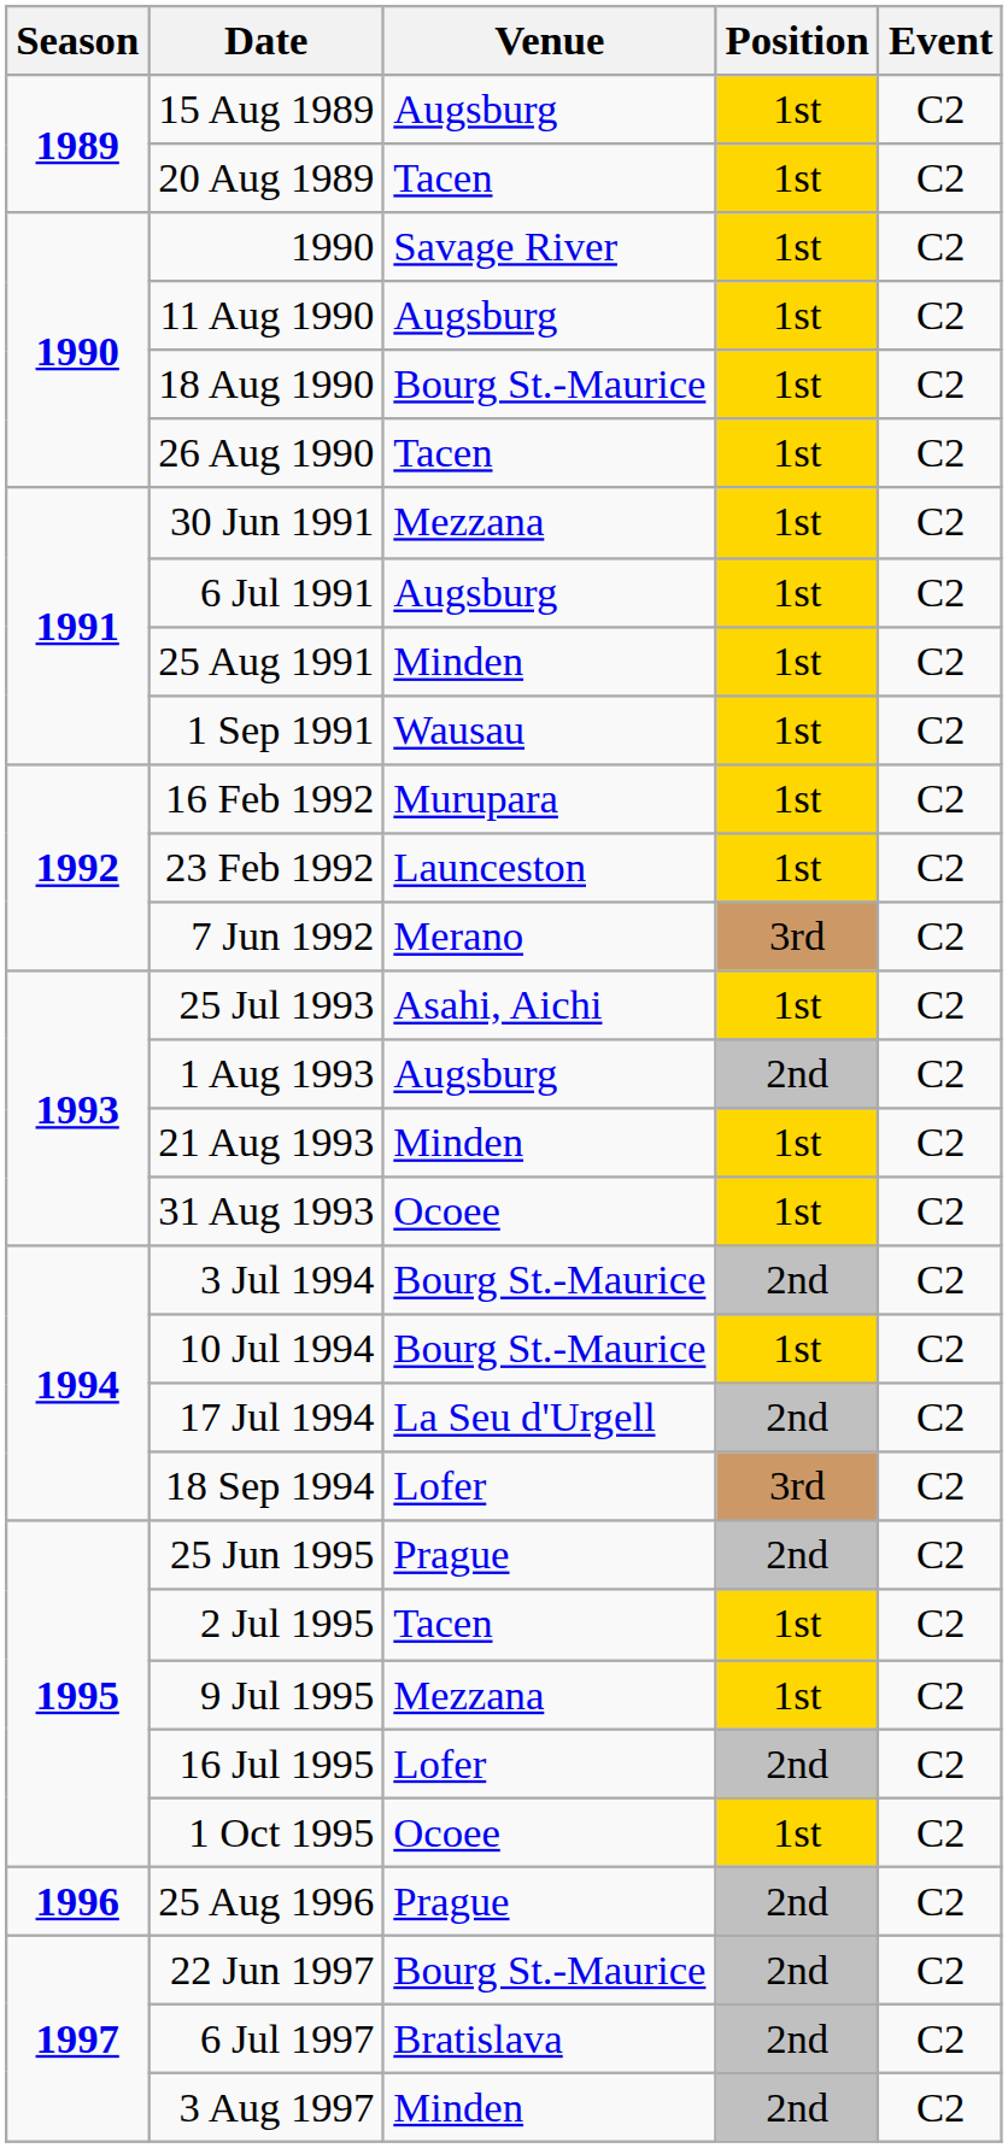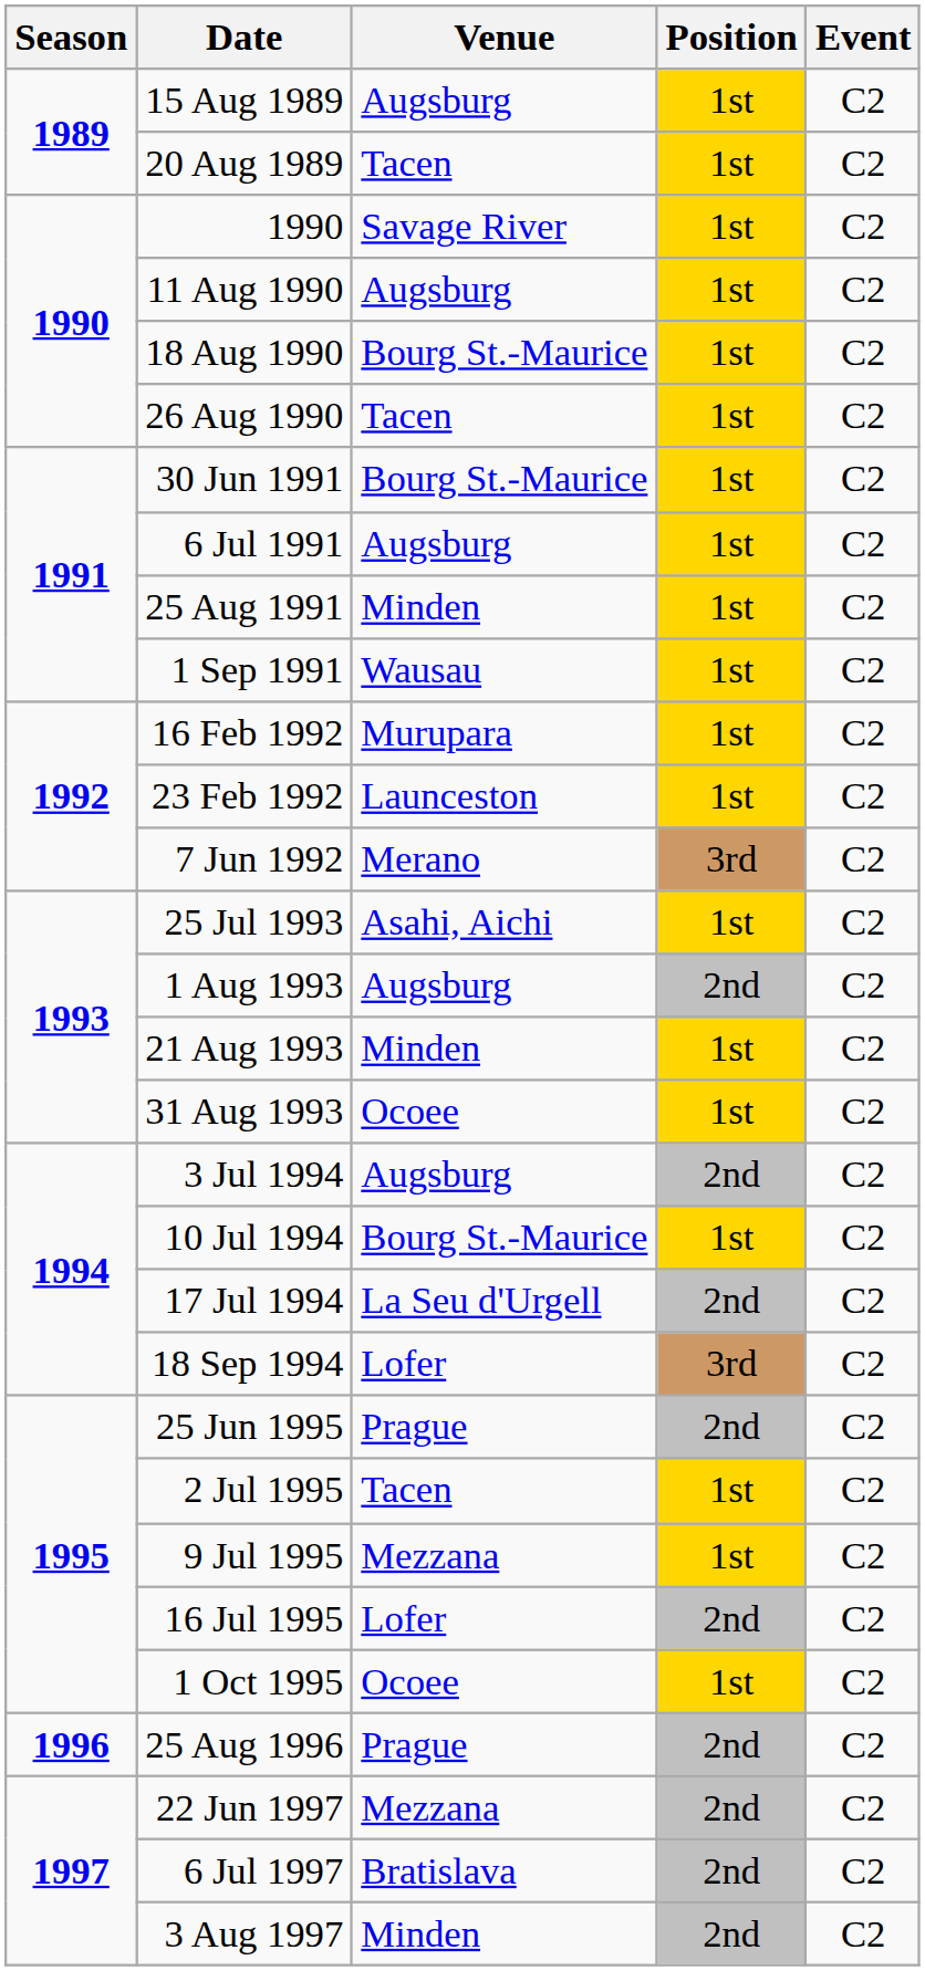30 Jun 1991 | Venue: Mezzana -> Bourg St.-Maurice
3 Jul 1994 | Venue: Bourg St.-Maurice -> Augsburg
22 Jun 1997 | Venue: Bourg St.-Maurice -> Mezzana
